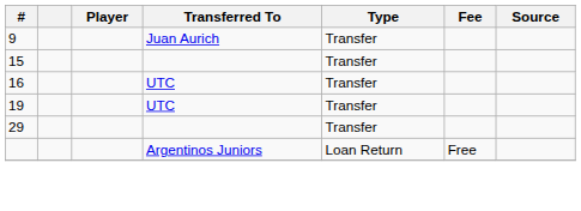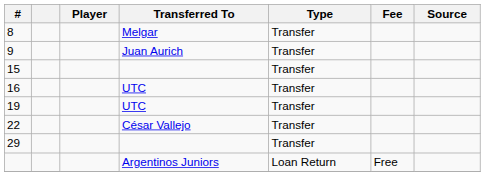+ row: 8 | Melgar | Transfer
+ row: 22 | César Vallejo | Transfer
